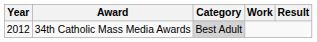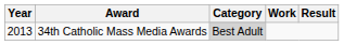34th Catholic Mass Media Awards | Year: 2012 -> 2013
